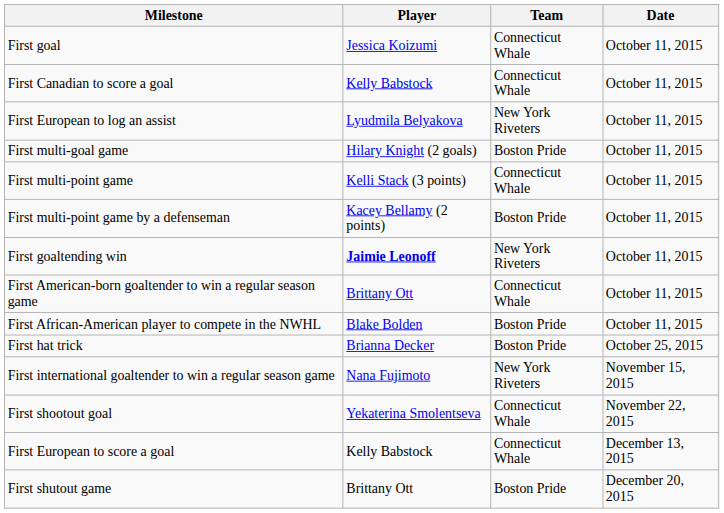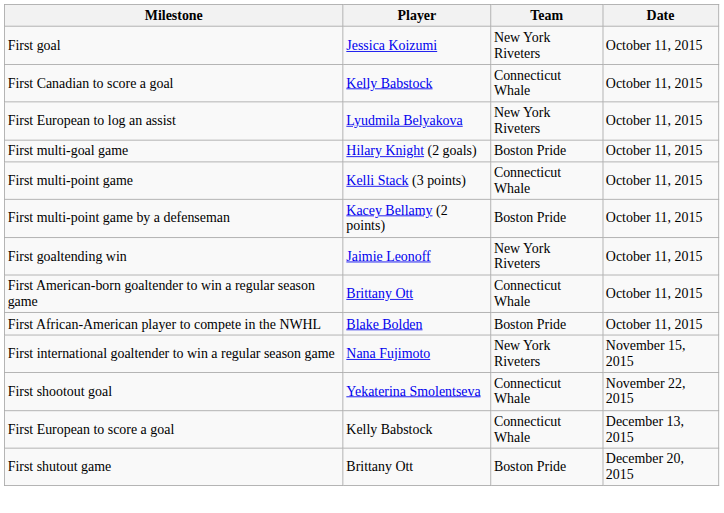First goal | Team: Connecticut Whale -> New York Riveters
First goaltending win | Player: bold -> normal
- row: First hat trick | Brianna Decker | Boston Pride | October 25, 2015
